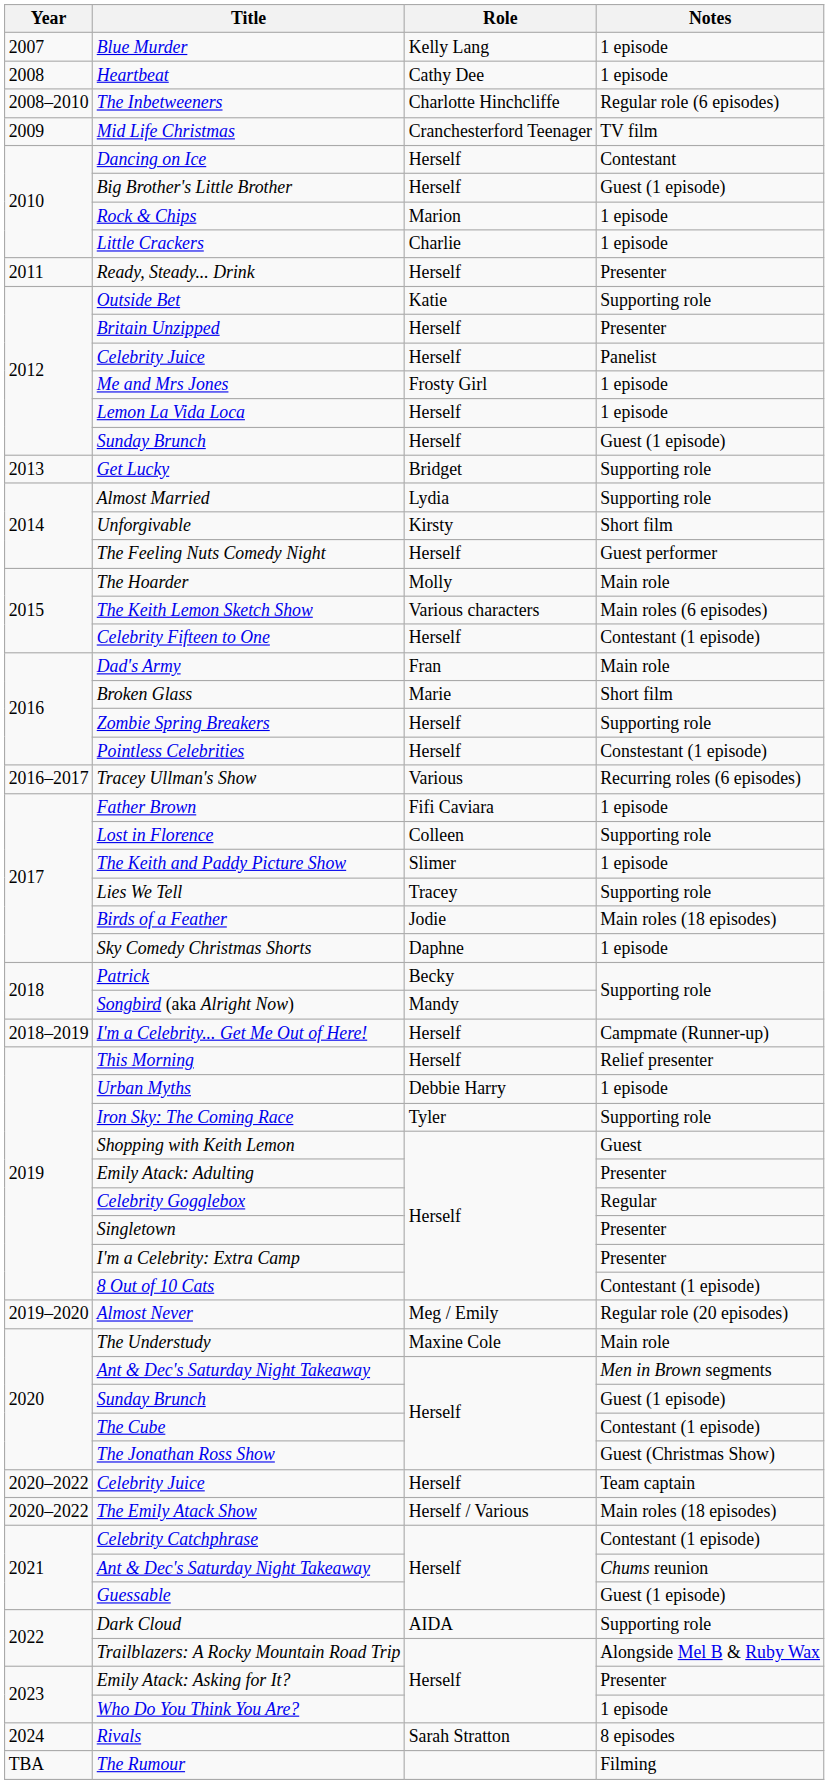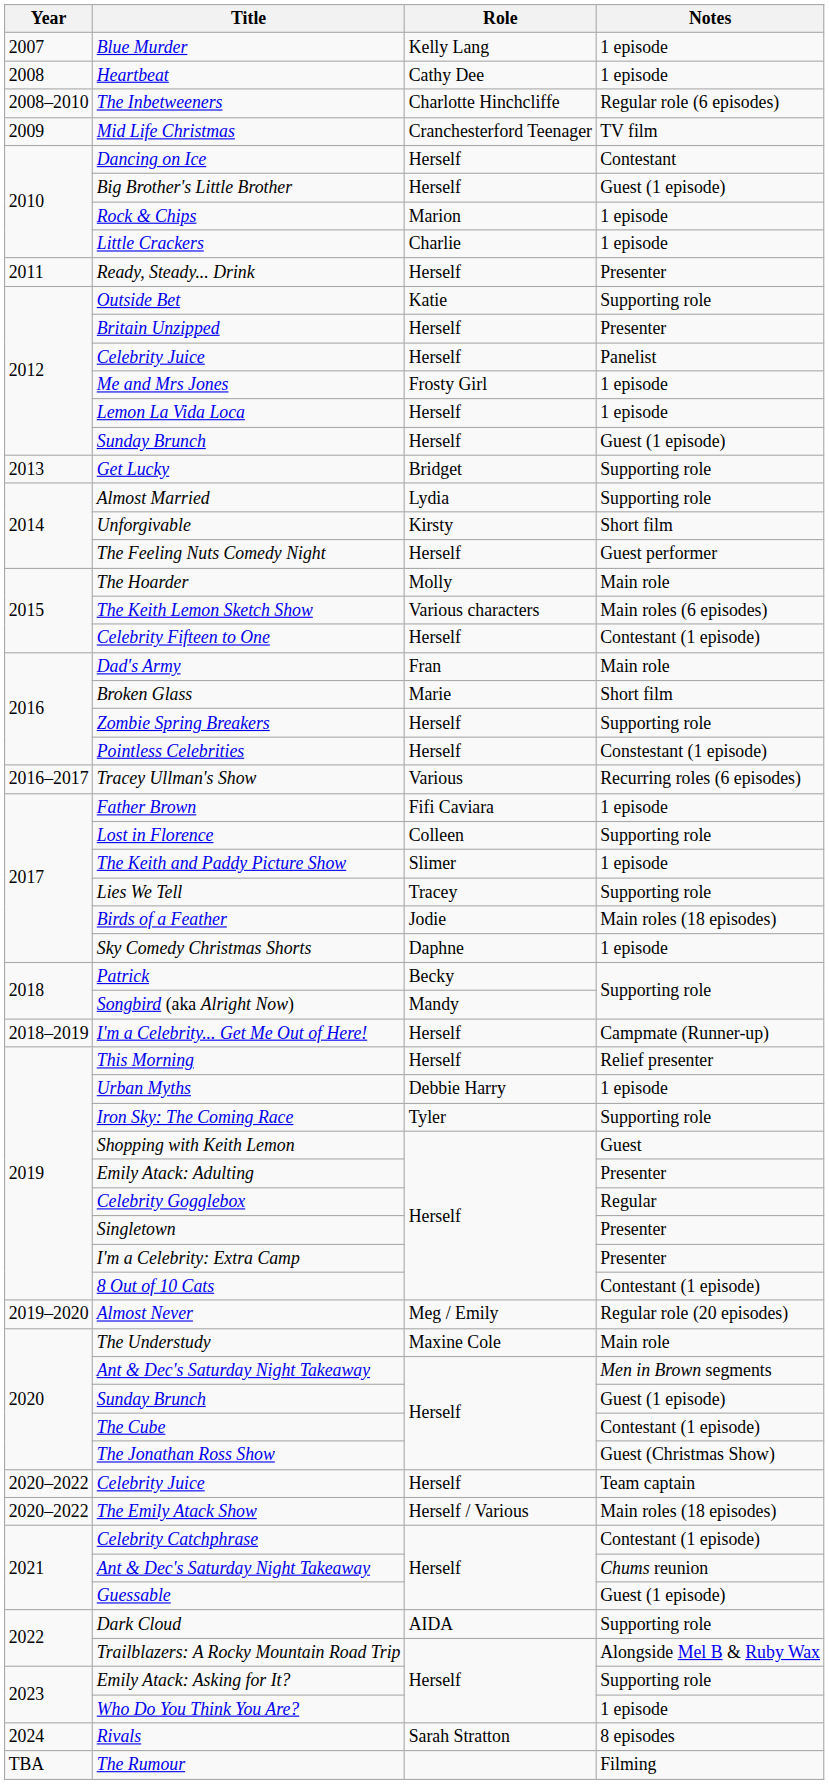Emily Atack: Asking for It? | Notes: Presenter -> Supporting role
